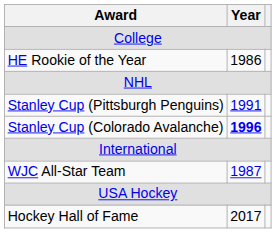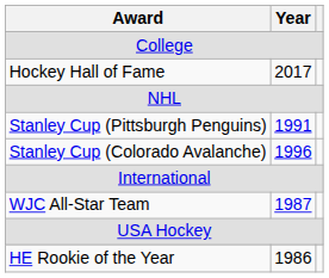rows swapped: HE Rookie of the Year <-> Hockey Hall of Fame
Stanley Cup (Colorado Avalanche) | Year: bold -> normal
